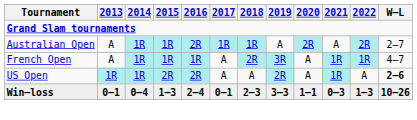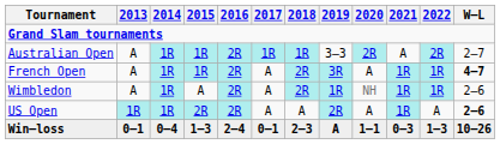Australian Open | 2019: A -> 3–3
French Open | 2016: 1R -> 2R
French Open | W–L: normal -> bold
+ row: Wimbledon | A | 1R | A | 2R | A | 2R | 1R | NH | 1R | 1R | 2–6
Win–loss | 2019: 3–3 -> A
